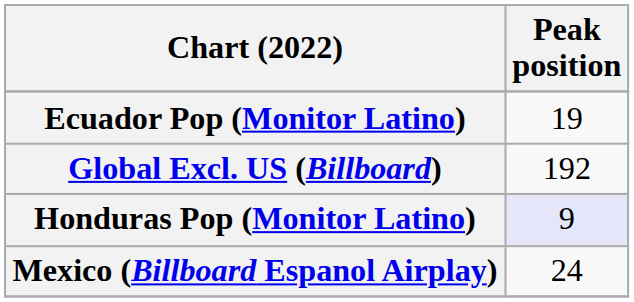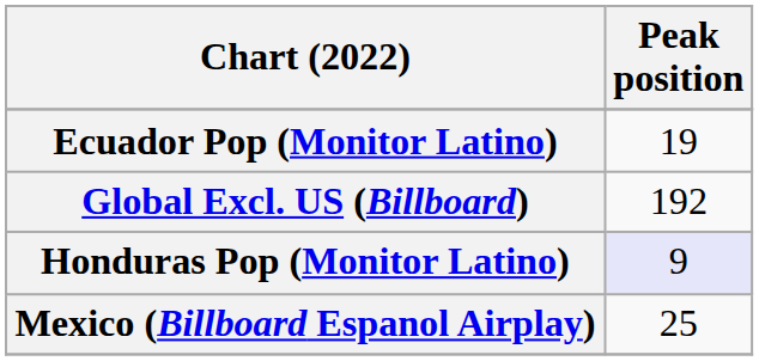Mexico (Billboard Espanol Airplay) | Peak position: 24 -> 25
